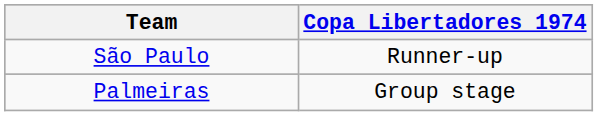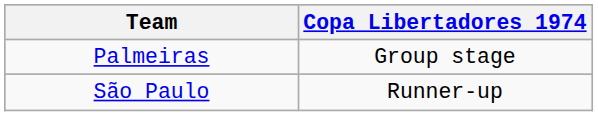rows swapped: Palmeiras <-> São Paulo
